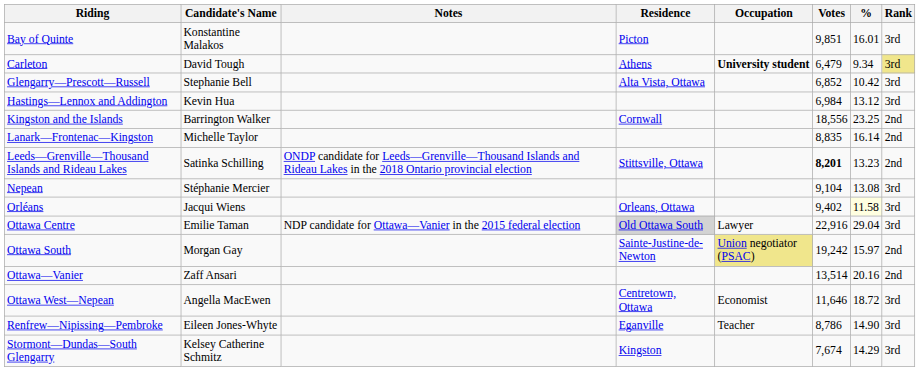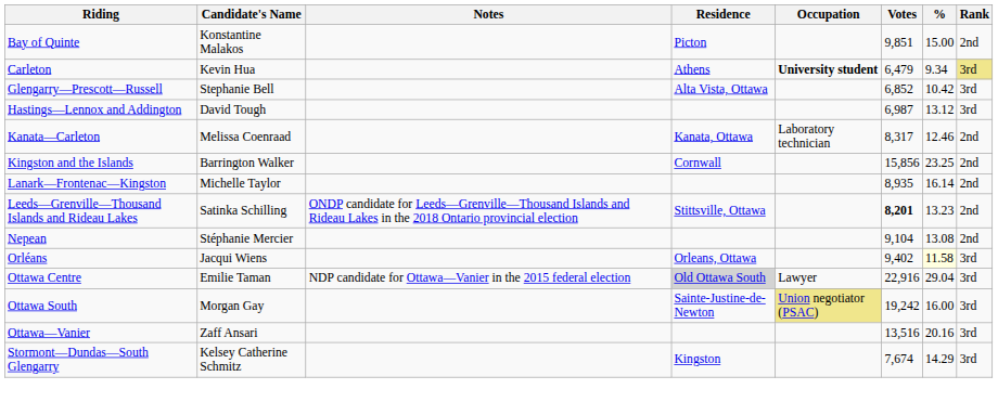Bay of Quinte | %: 16.01 -> 15.00
Bay of Quinte | Rank: 3rd -> 2nd
Carleton | Candidate's Name: David Tough -> Kevin Hua
Hastings—Lennox and Addington | Candidate's Name: Kevin Hua -> David Tough
Hastings—Lennox and Addington | Votes: 6,984 -> 6,987
+ row: Kanata—Carleton | Melissa Coenraad | Kanata, Ottawa | Laboratory technician | 8,317 | 12.46 | 2nd
Kingston and the Islands | Votes: 18,556 -> 15,856
Lanark—Frontenac—Kingston | Votes: 8,835 -> 8,935
Nepean | Rank: 3rd -> 2nd
Ottawa South | %: 15.97 -> 16.00
Ottawa South | Rank: 2nd -> 3rd
Ottawa—Vanier | Votes: 13,514 -> 13,516
Ottawa—Vanier | Rank: 2nd -> 3rd
- row: Ottawa West—Nepean | Angella MacEwen | Centretown, Ottawa | Economist | 11,646 | 18.72 | 3rd
- row: Renfrew—Nipissing—Pembroke | Eileen Jones-Whyte | Eganville | Teacher | 8,786 | 14.90 | 3rd
